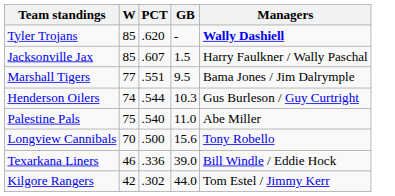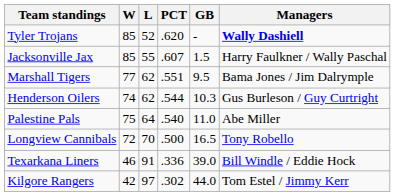+ column: L | 52 | 55 | 62 | 62 | 64 | 70 | 91 | 97
Longview Cannibals | W: 70 -> 72
Longview Cannibals | GB: 15.6 -> 16.5
